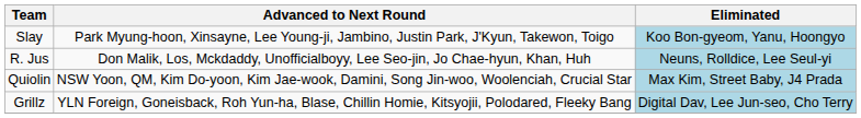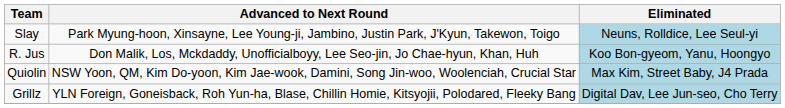Slay | Eliminated: Koo Bon-gyeom, Yanu, Hoongyo -> Neuns, Rolldice, Lee Seul-yi
R. Jus | Eliminated: Neuns, Rolldice, Lee Seul-yi -> Koo Bon-gyeom, Yanu, Hoongyo
